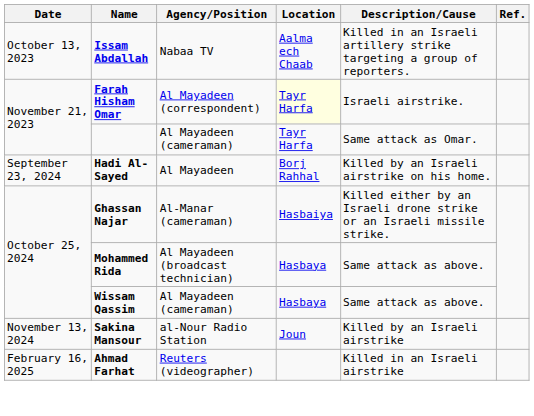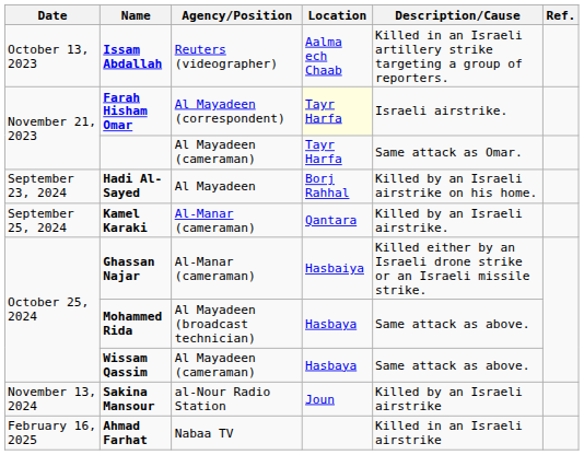Issam Abdallah | Agency/Position: Nabaa TV -> Reuters (videographer)
+ row: September 25, 2024 | Kamel Karaki | Al-Manar (cameraman) | Qantara | Killed by an Israeli airstrike.
Ahmad Farhat | Agency/Position: Reuters (videographer) -> Nabaa TV
